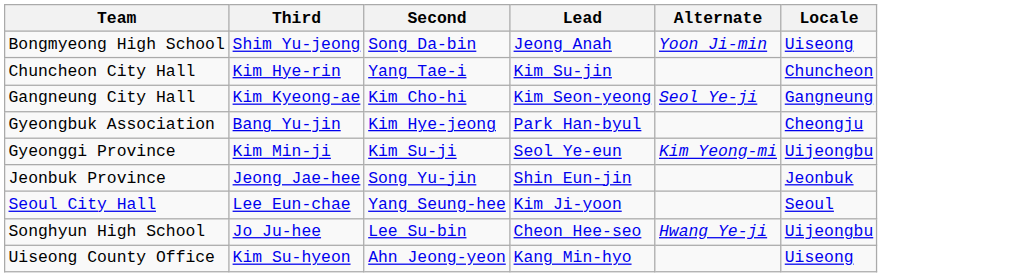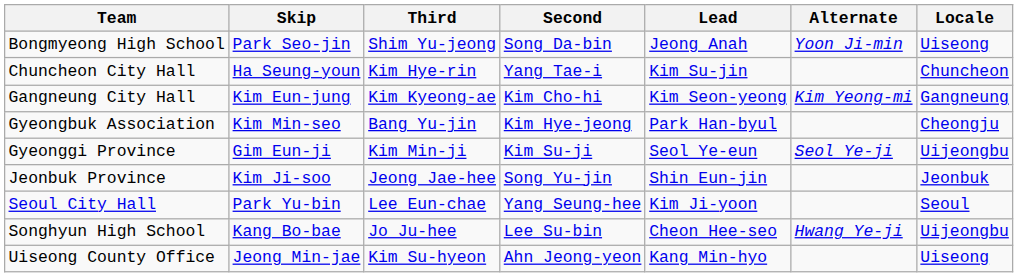+ column: Skip | Park Seo-jin | Ha Seung-youn | Kim Eun-jung | Kim Min-seo | Gim Eun-ji | Kim Ji-soo | Park Yu-bin | Kang Bo-bae | Jeong Min-jae
Gangneung City Hall | Alternate: Seol Ye-ji -> Kim Yeong-mi
Gyeonggi Province | Alternate: Kim Yeong-mi -> Seol Ye-ji
